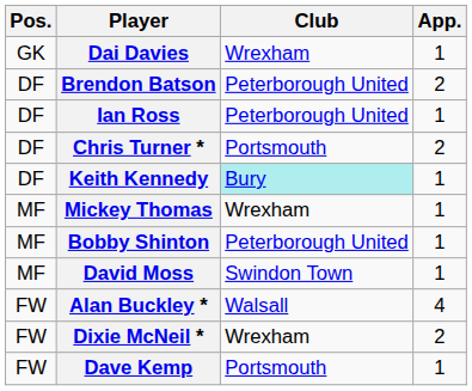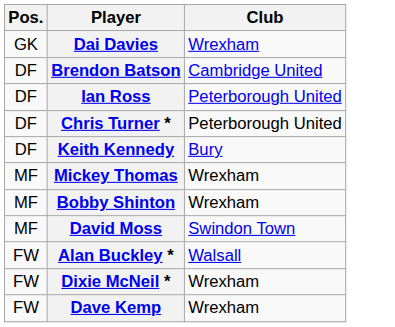- column: App. | 1 | 2 | 1 | 2 | 1 | 1 | 1 | 1 | 4 | 2 | 1
Brendon Batson | Club: Peterborough United -> Cambridge United
Chris Turner * | Club: Portsmouth -> Peterborough United
Keith Kennedy | Club: paleturquoise background -> no background
Bobby Shinton | Club: Peterborough United -> Wrexham
Dave Kemp | Club: Portsmouth -> Wrexham
